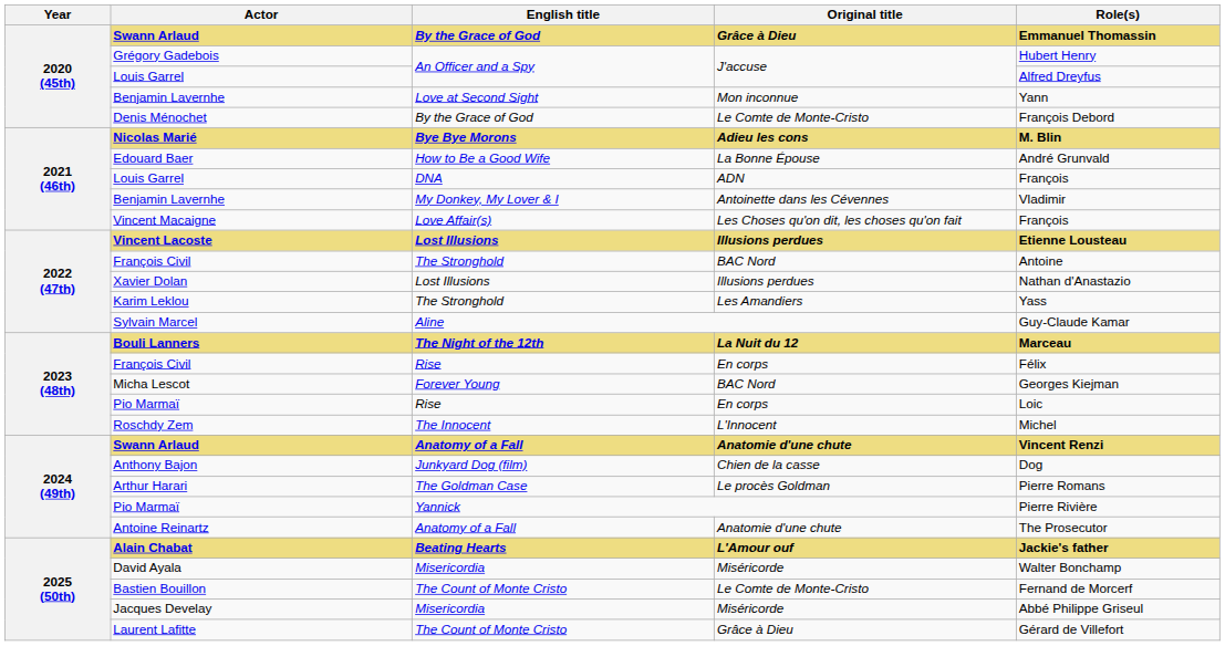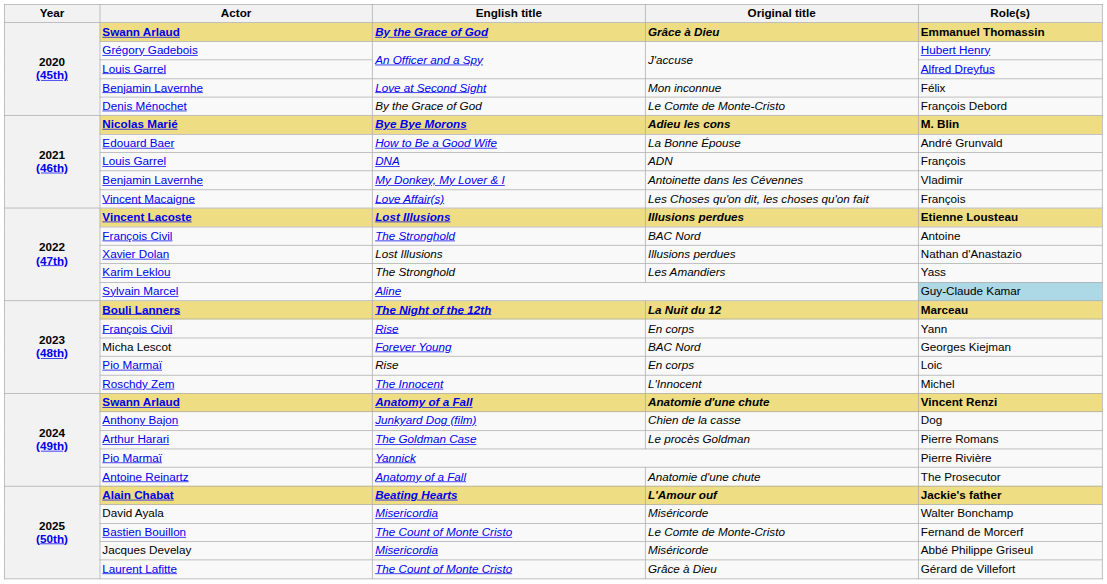Benjamin Lavernhe / Love at Second Sight | Role(s): Yann -> Félix
Sylvain Marcel | Role(s): no background -> lightblue background
François Civil / Rise | Role(s): Félix -> Yann
